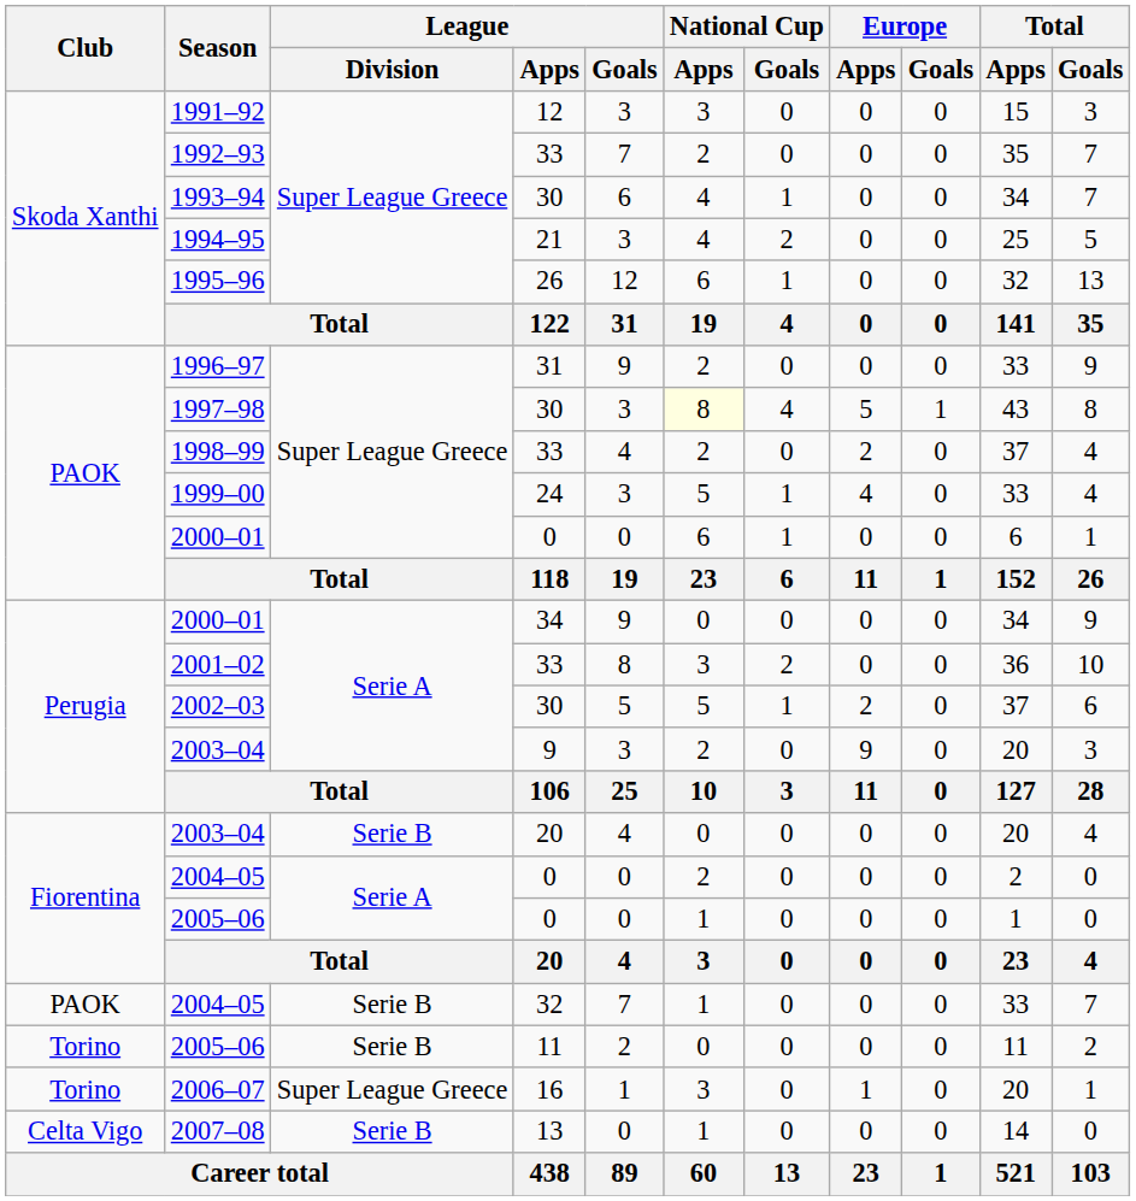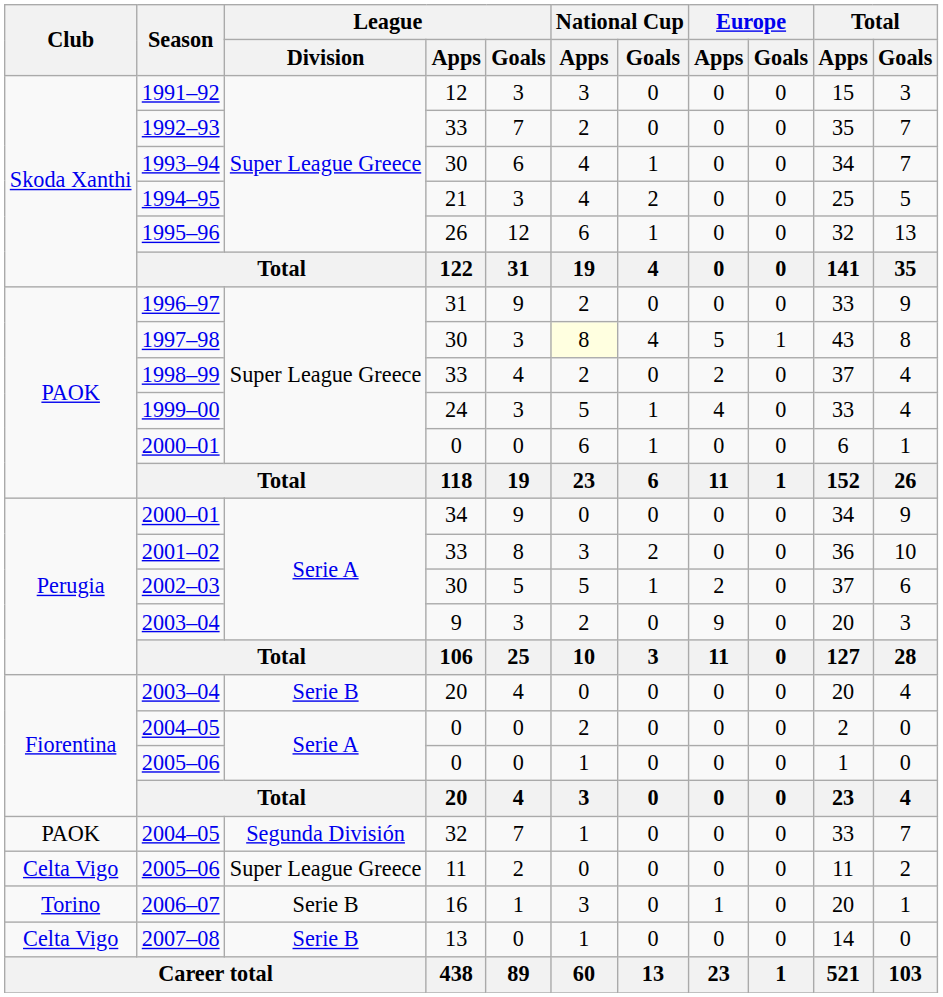2004–05 / 32 | League / Division: Serie B -> Segunda División
2005–06 / 11 | Club: Torino -> Celta Vigo
2005–06 / 11 | League / Division: Serie B -> Super League Greece
2006–07 | League / Division: Super League Greece -> Serie B
